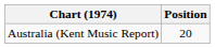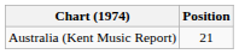Australia (Kent Music Report) | Position: 20 -> 21
